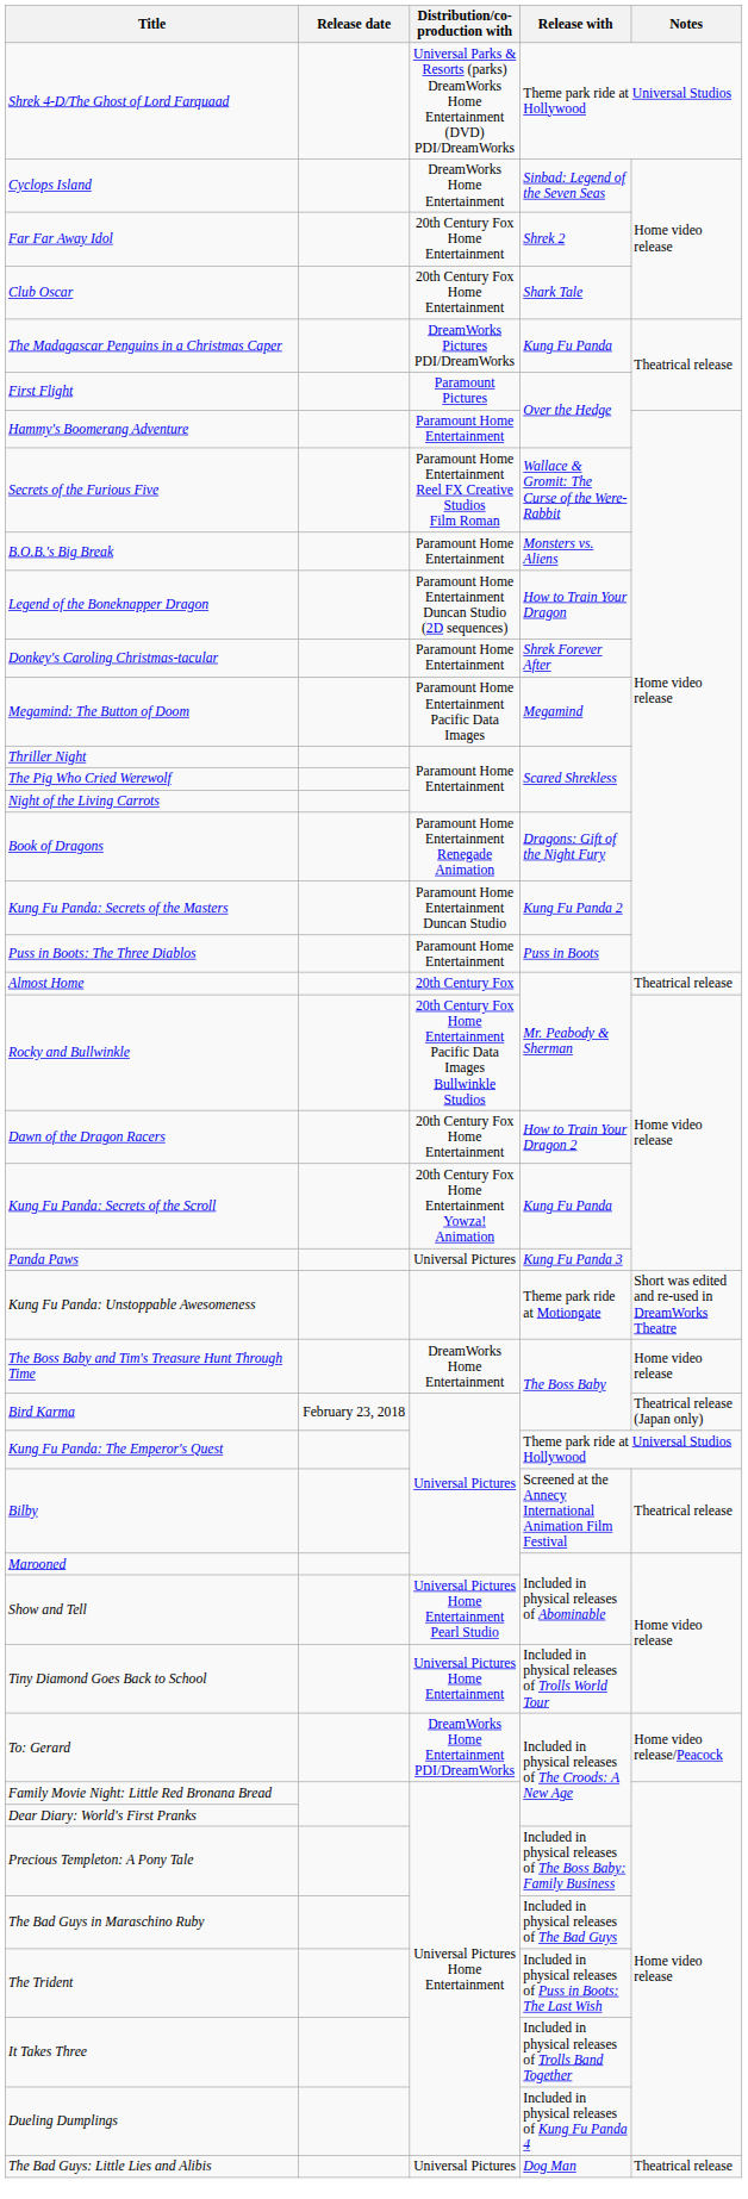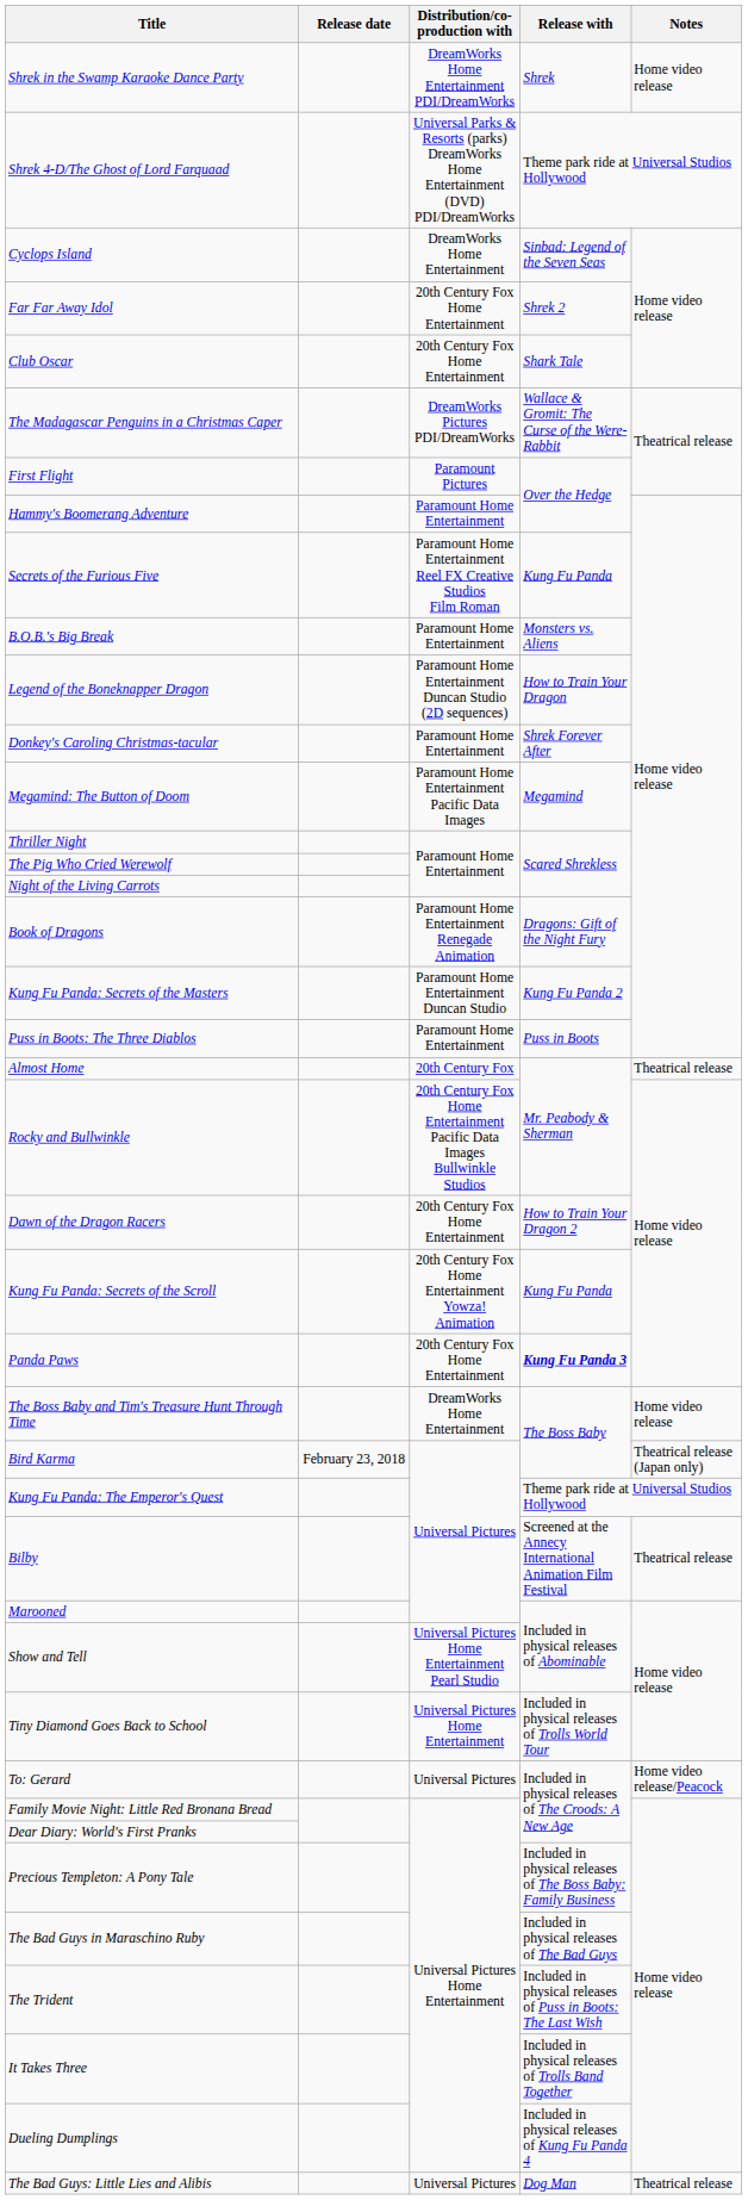+ row: Shrek in the Swamp Karaoke Dance Party | DreamWorks Home Entertainment PDI/DreamWorks | Shrek | Home video release
The Madagascar Penguins in a Christmas Caper | Release with: Kung Fu Panda -> Wallace & Gromit: The Curse of the Were-Rabbit
Secrets of the Furious Five | Release with: Wallace & Gromit: The Curse of the Were-Rabbit -> Kung Fu Panda
Panda Paws | Distribution/co-production with: Universal Pictures -> 20th Century Fox Home Entertainment
Panda Paws | Release with: normal -> bold
- row: Kung Fu Panda: Unstoppable Awesomeness | Theme park ride at Motiongate | Short was edited and re-used in DreamWorks Theatre
To: Gerard | Distribution/co-production with: DreamWorks Home Entertainment PDI/DreamWorks -> Universal Pictures
